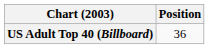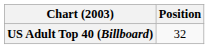US Adult Top 40 (Billboard) | Position: 36 -> 32
